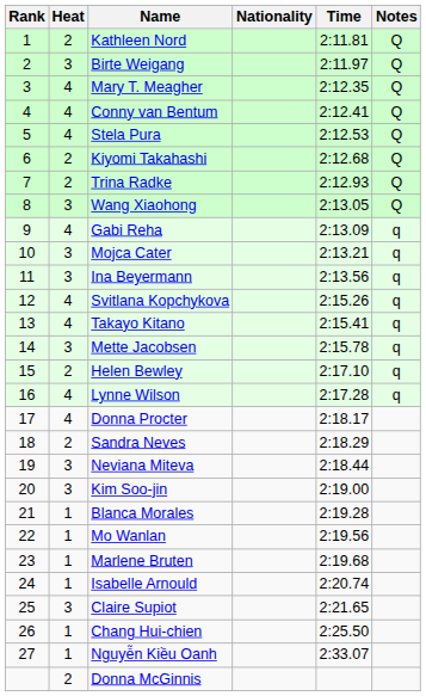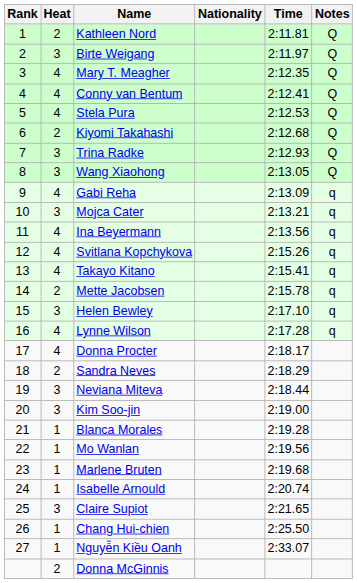Trina Radke | Heat: 2 -> 3
Ina Beyermann | Heat: 3 -> 4
Mette Jacobsen | Heat: 3 -> 2
Helen Bewley | Heat: 2 -> 3
